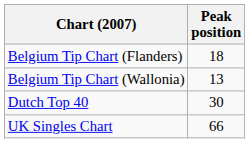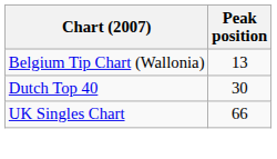- row: Belgium Tip Chart (Flanders) | 18
